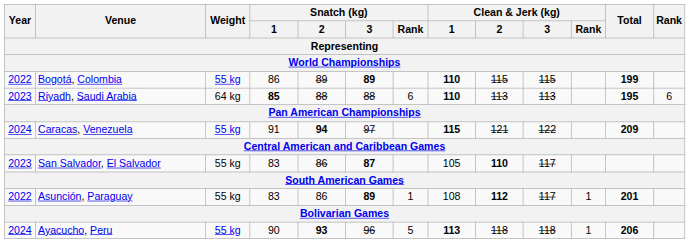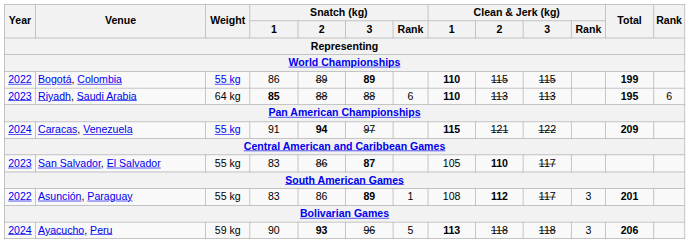Asunción, Paraguay | Clean & Jerk (kg) / Rank: 1 -> 3
Ayacucho, Peru | Weight: 55 kg -> 59 kg
Ayacucho, Peru | Clean & Jerk (kg) / Rank: 1 -> 3
